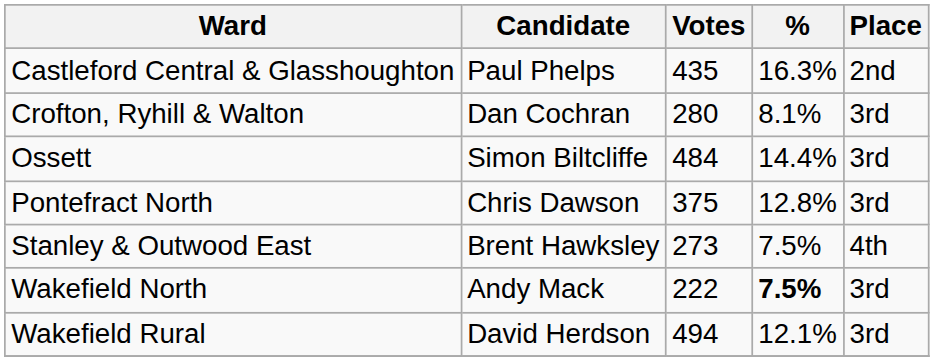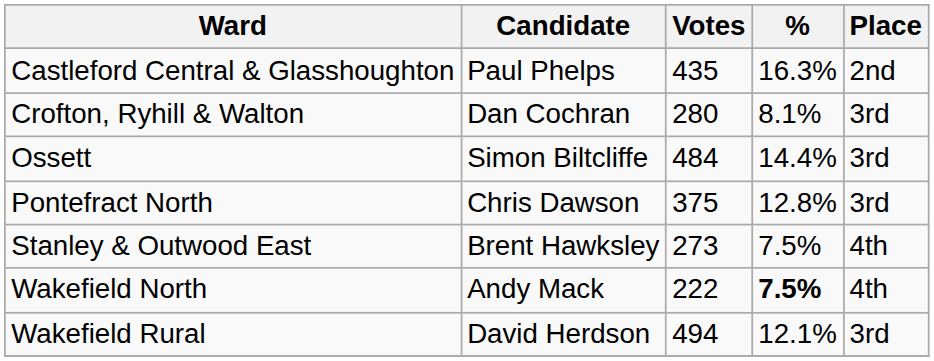Wakefield North | Place: 3rd -> 4th
